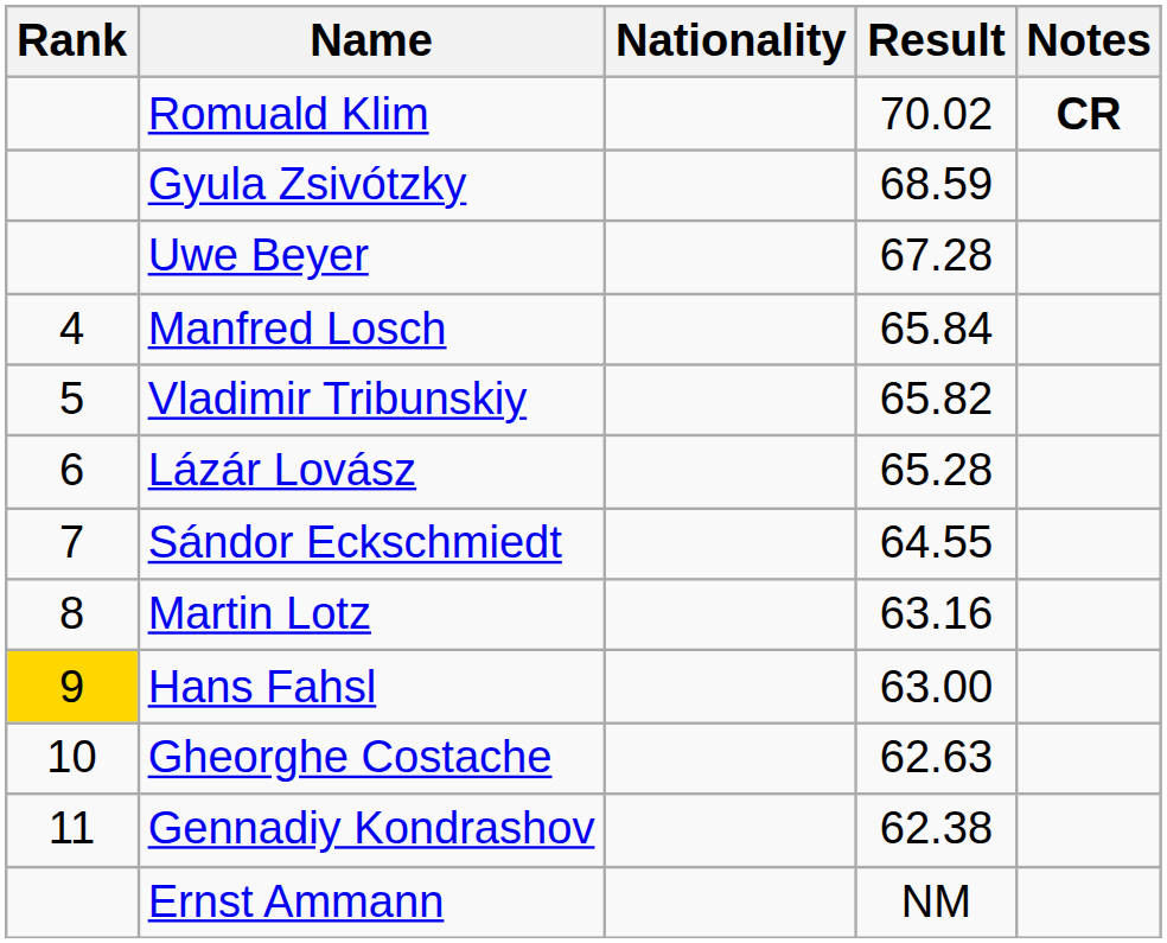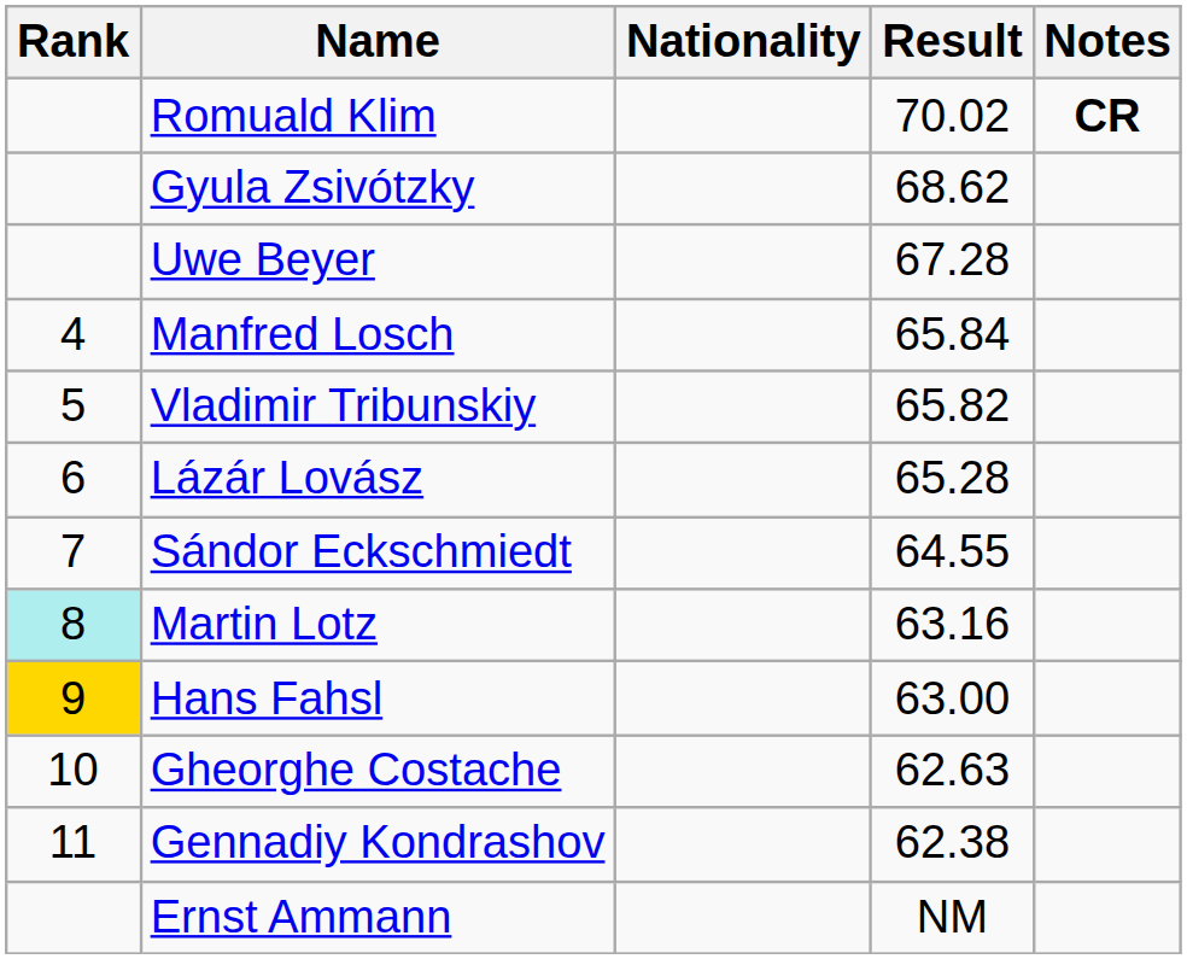Gyula Zsivótzky | Result: 68.59 -> 68.62
Martin Lotz | Rank: no background -> paleturquoise background
